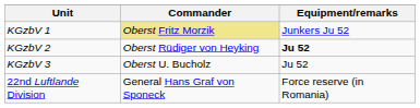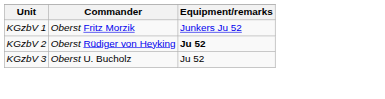KGzbV 1 | Commander: khaki background -> no background
- row: 22nd Luftlande Division | General Hans Graf von Sponeck | Force reserve (in Romania)
